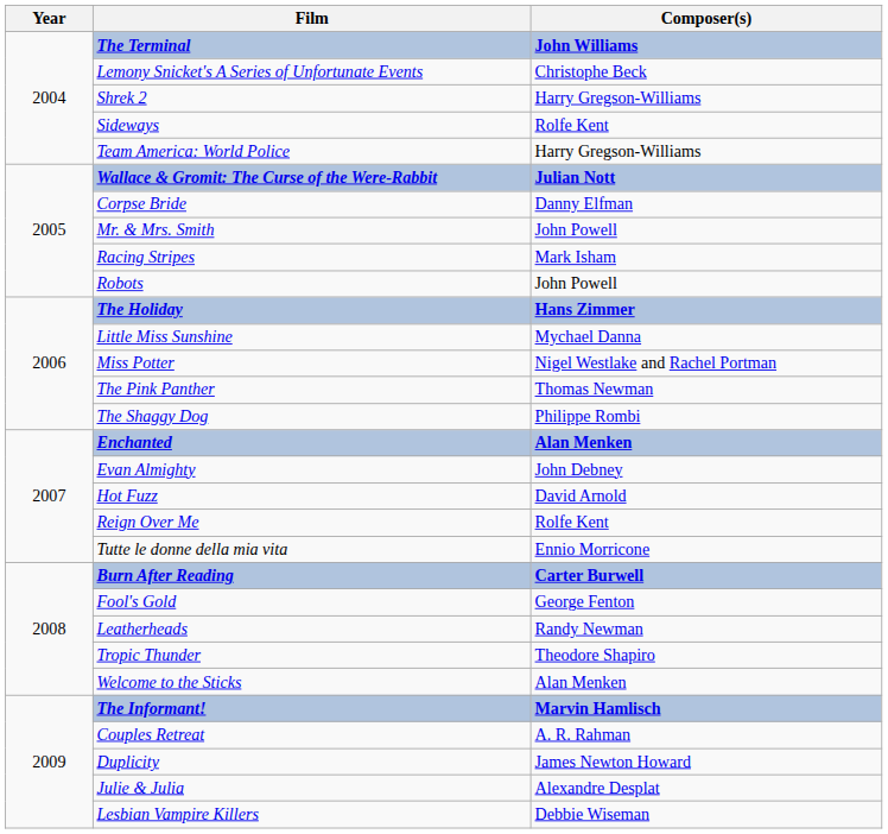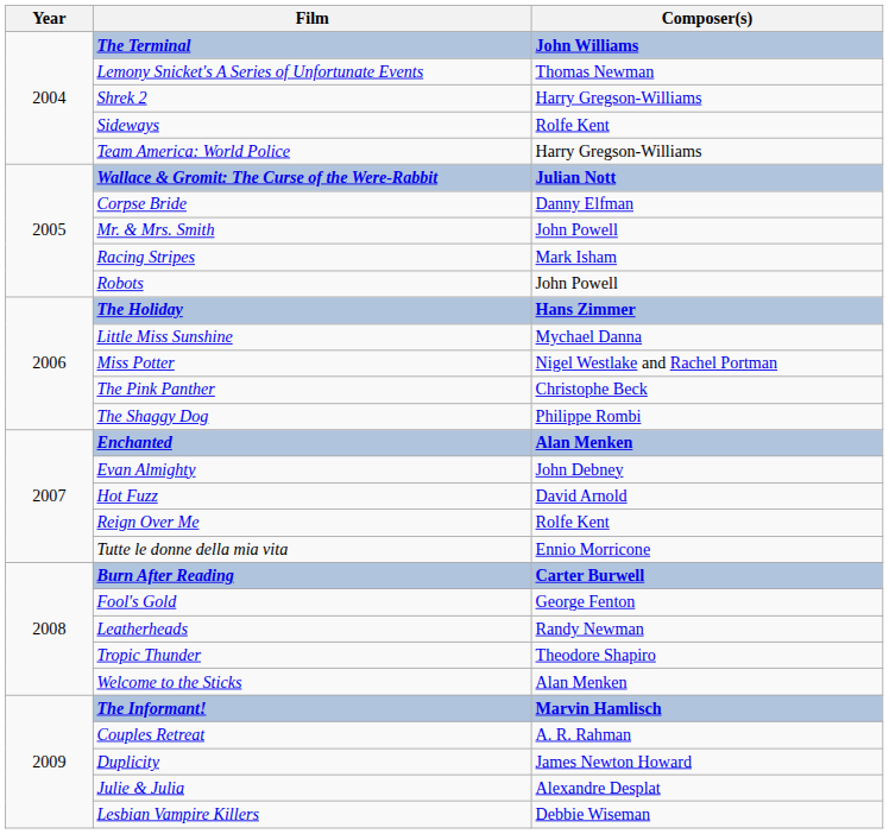Lemony Snicket's A Series of Unfortunate Events | Composer(s): Christophe Beck -> Thomas Newman
The Pink Panther | Composer(s): Thomas Newman -> Christophe Beck
